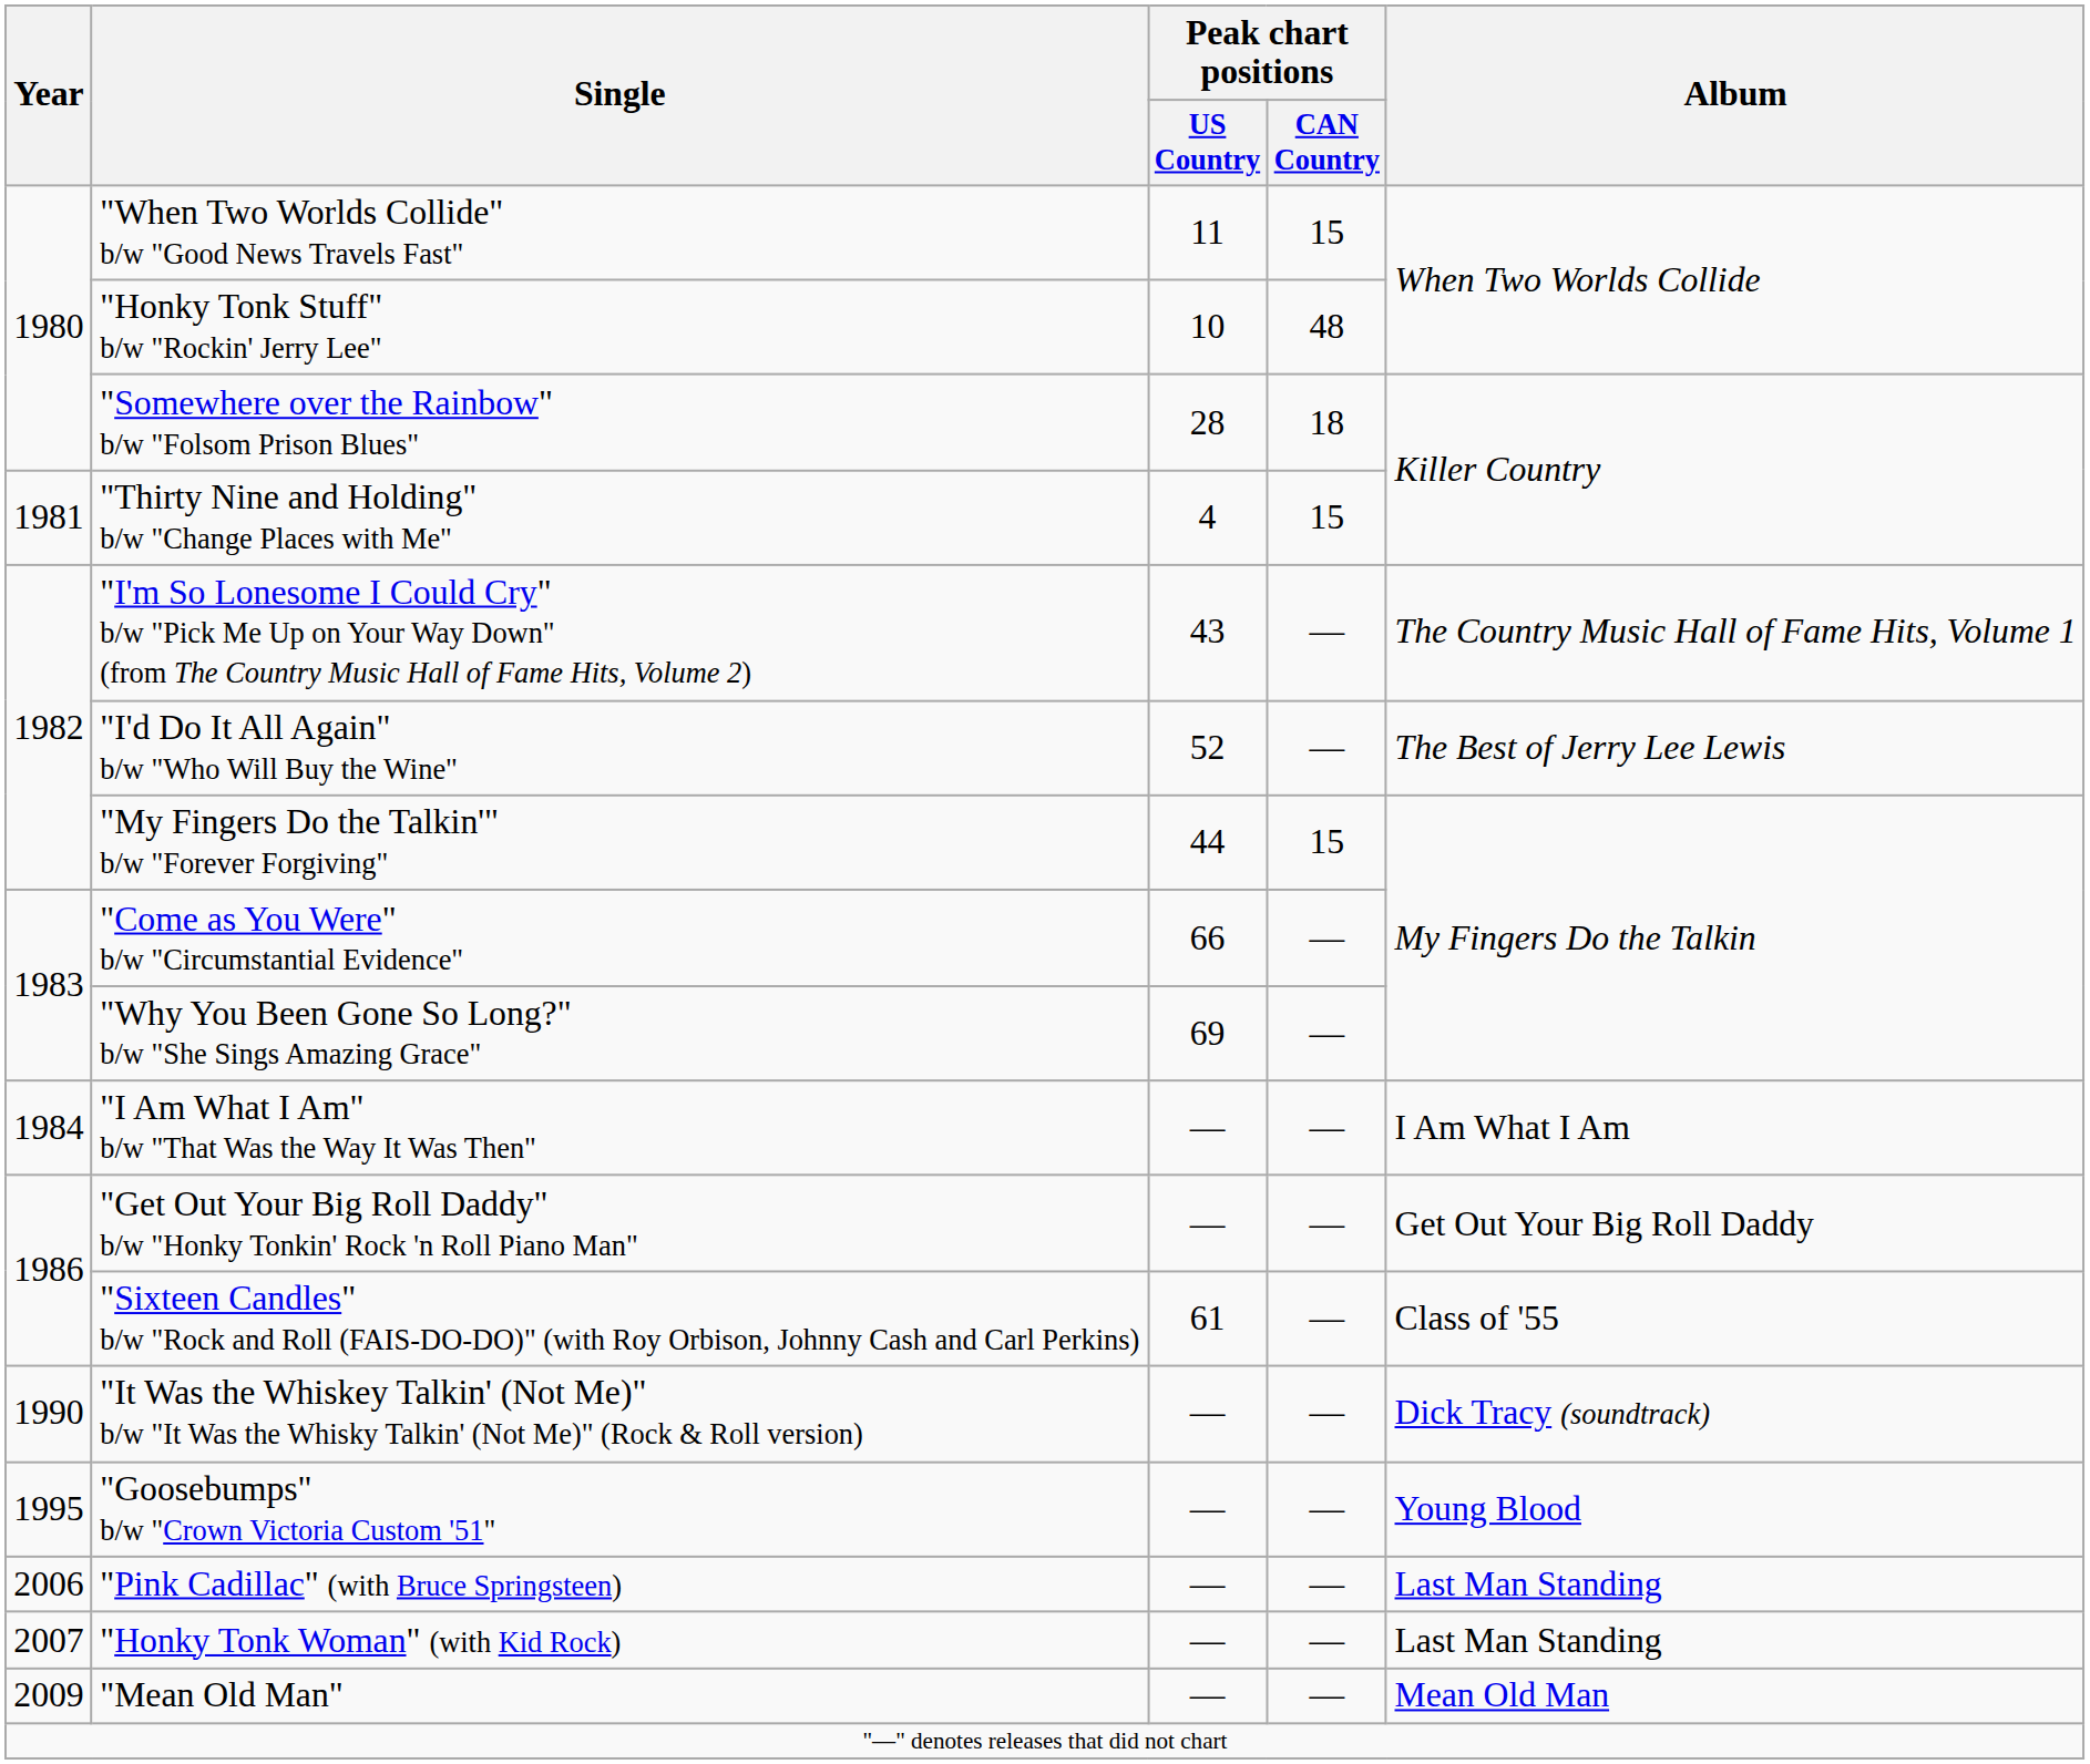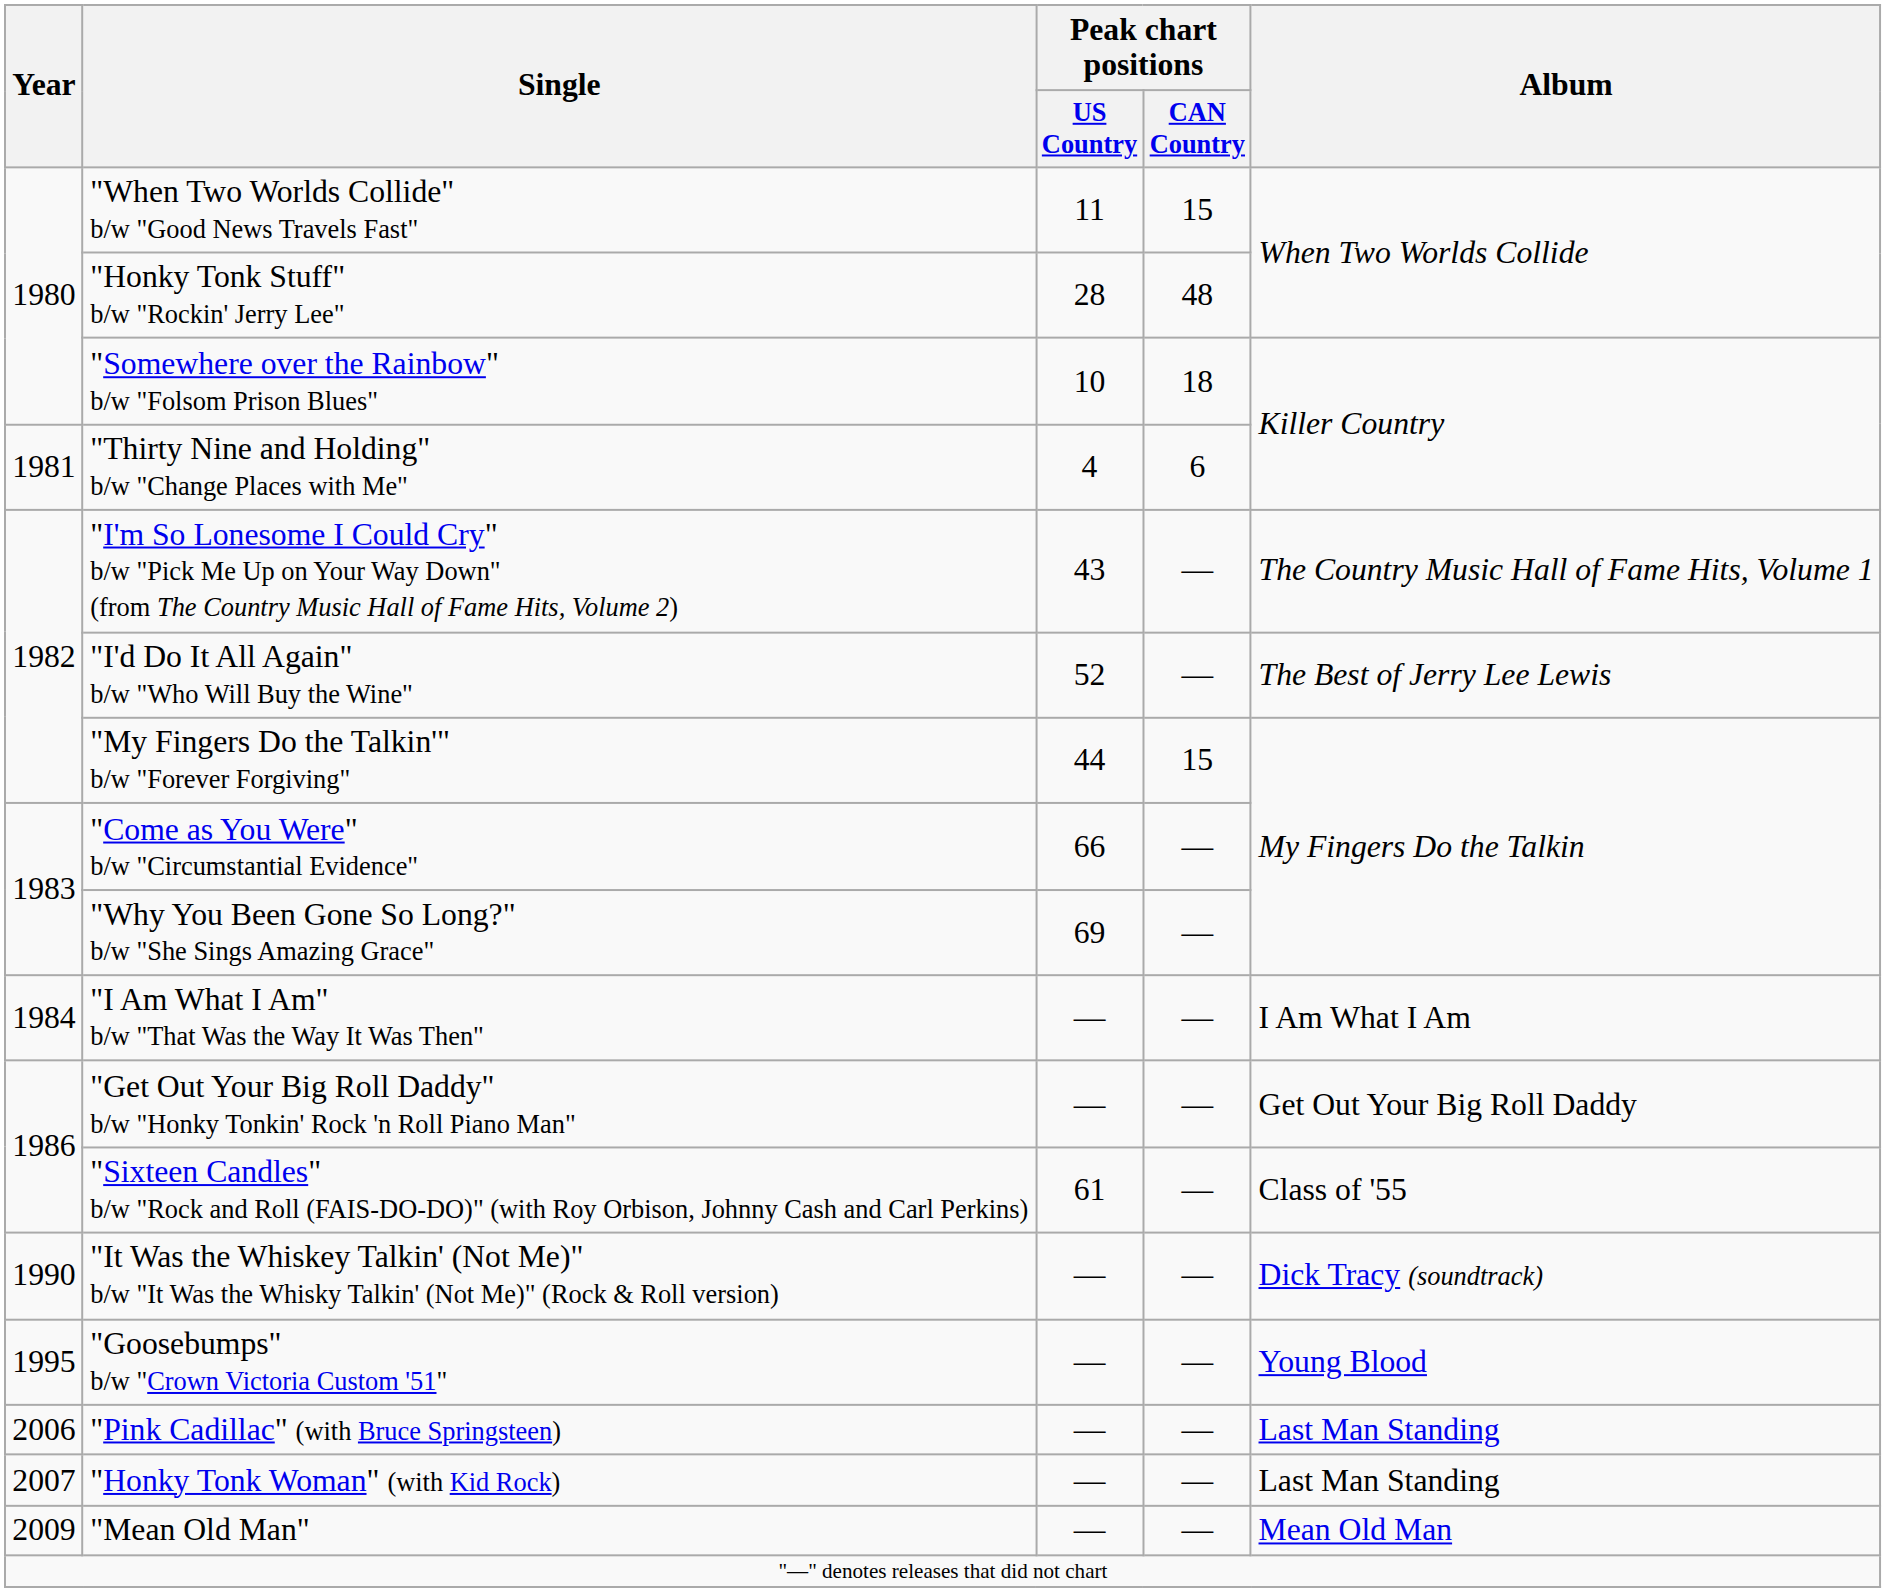"Honky Tonk Stuff" b/w "Rockin' Jerry Lee" | Peak chart positions / US Country: 10 -> 28
"Somewhere over the Rainbow" b/w "Folsom Prison Blues" | Peak chart positions / US Country: 28 -> 10
"Thirty Nine and Holding" b/w "Change Places with Me" | Peak chart positions / CAN Country: 15 -> 6
